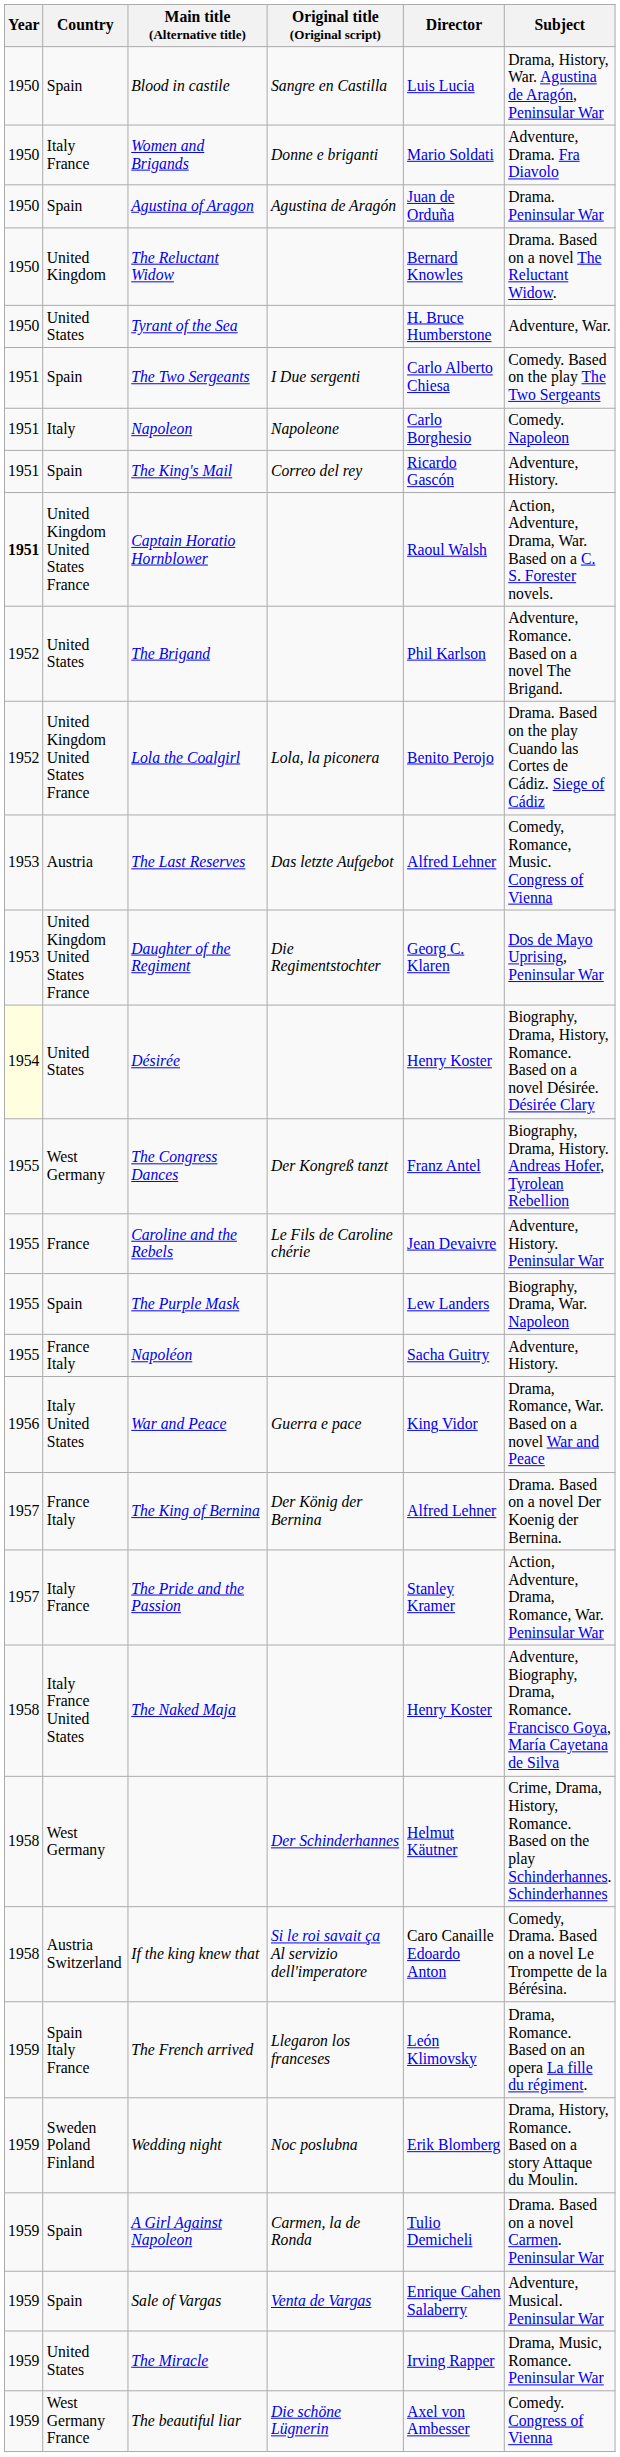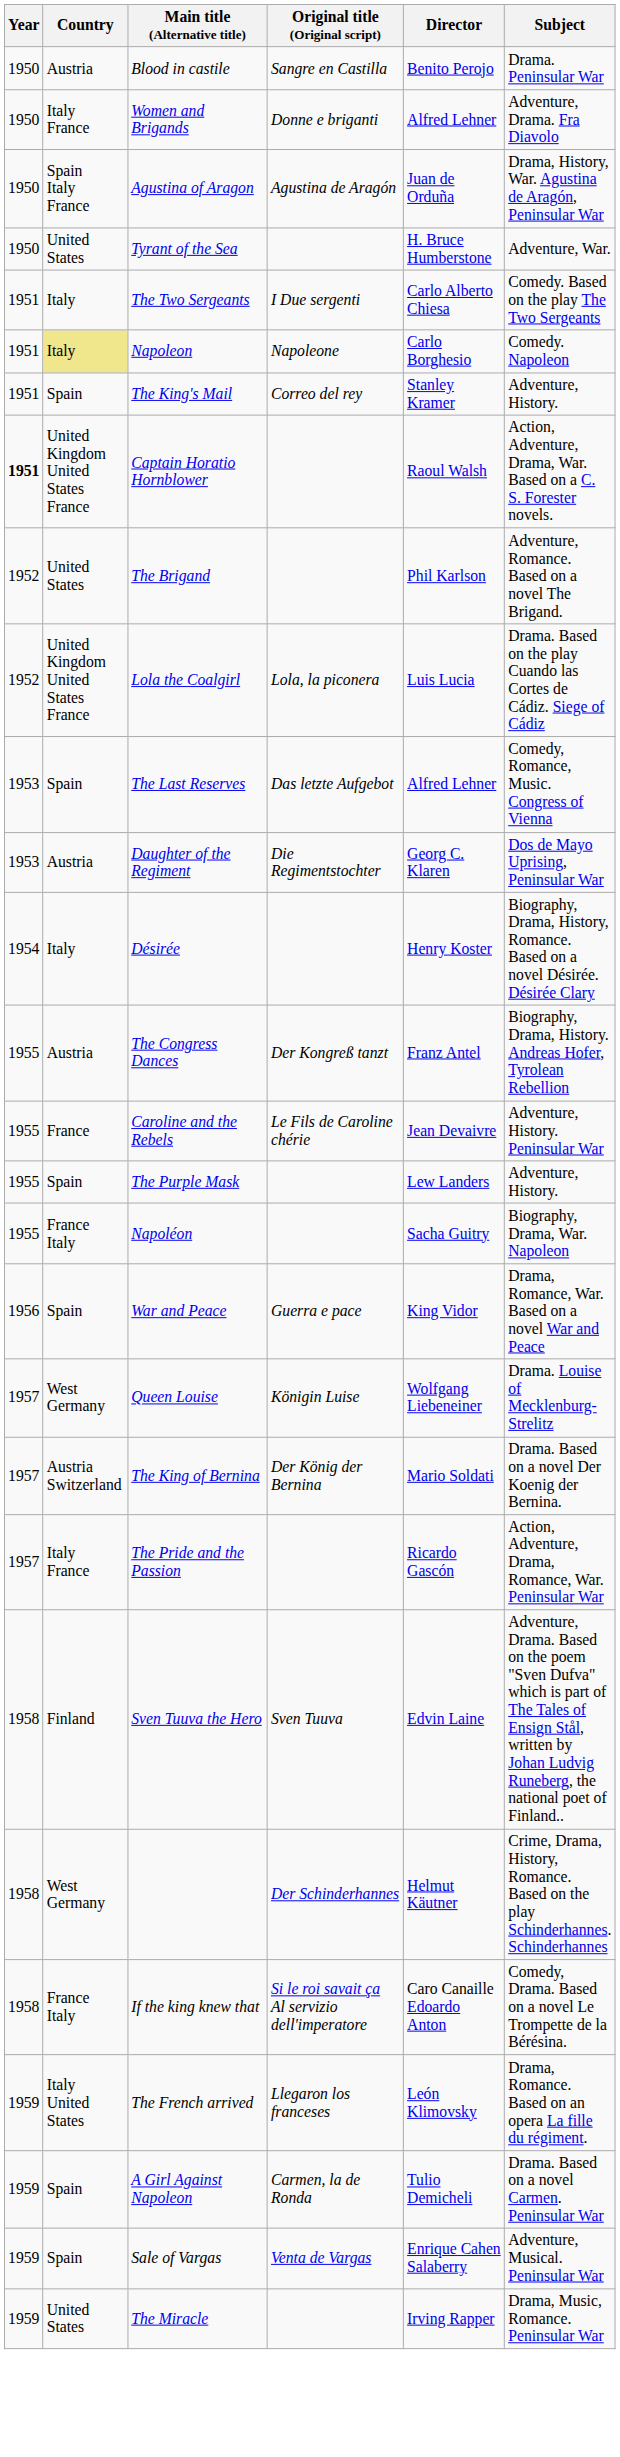Blood in castile | Country: Spain -> Austria
Blood in castile | Director: Luis Lucia -> Benito Perojo
Blood in castile | Subject: Drama, History, War. Agustina de Aragón, Peninsular War -> Drama. Peninsular War
Women and Brigands | Director: Mario Soldati -> Alfred Lehner
Agustina of Aragon | Country: Spain -> Spain Italy France
Agustina of Aragon | Subject: Drama. Peninsular War -> Drama, History, War. Agustina de Aragón, Peninsular War
- row: 1950 | United Kingdom | The Reluctant Widow | Bernard Knowles | Drama. Based on a novel The Reluctant Widow.
The Two Sergeants | Country: Spain -> Italy
Napoleon | Country: no background -> khaki background
The King's Mail | Director: Ricardo Gascón -> Stanley Kramer
Lola the Coalgirl | Director: Benito Perojo -> Luis Lucia
The Last Reserves | Country: Austria -> Spain
Daughter of the Regiment | Country: United Kingdom United States France -> Austria
Désirée | Year: lightyellow background -> no background
Désirée | Country: United States -> Italy
The Congress Dances | Country: West Germany -> Austria
The Purple Mask | Subject: Biography, Drama, War. Napoleon -> Adventure, History.
Napoléon | Subject: Adventure, History. -> Biography, Drama, War. Napoleon
War and Peace | Country: Italy United States -> Spain
+ row: 1957 | West Germany | Queen Louise | Königin Luise | Wolfgang Liebeneiner | Drama. Louise of Mecklenburg-Strelitz
The King of Bernina | Country: France Italy -> Austria Switzerland
The King of Bernina | Director: Alfred Lehner -> Mario Soldati
The Pride and the Passion | Director: Stanley Kramer -> Ricardo Gascón
+ row: 1958 | Finland | Sven Tuuva the Hero | Sven Tuuva | Edvin Laine | Adventure, Drama. Based on the poem "Sven Dufva" which is part of The Tales of Ensign Stål, written by Johan Ludvig Runeberg, the national poet of Finland..
- row: 1958 | Italy France United States | The Naked Maja | Henry Koster | Adventure, Biography, Drama, Romance. Francisco Goya, María Cayetana de Silva
If the king knew that | Country: Austria Switzerland -> France Italy
The French arrived | Country: Spain Italy France -> Italy United States
- row: 1959 | Sweden Poland Finland | Wedding night | Noc poslubna | Erik Blomberg | Drama, History, Romance. Based on a story Attaque du Moulin.
- row: 1959 | West Germany France | The beautiful liar | Die schöne Lügnerin | Axel von Ambesser | Comedy. Congress of Vienna
